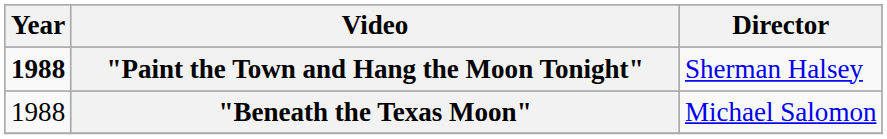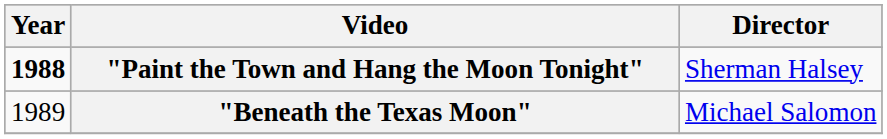"Beneath the Texas Moon" | Year: 1988 -> 1989
